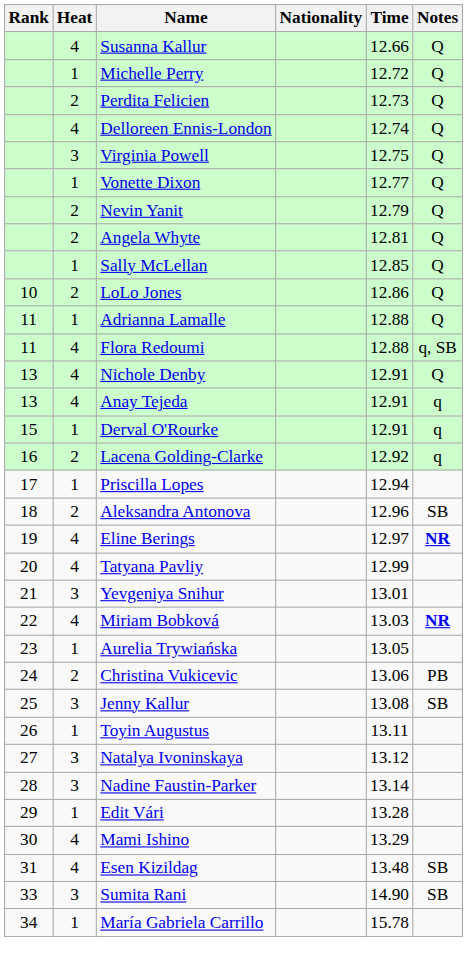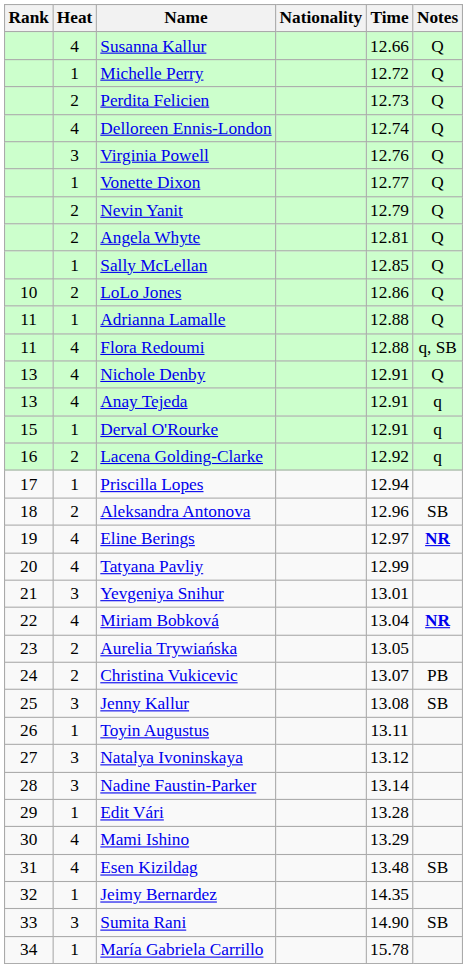Virginia Powell | Time: 12.75 -> 12.76
Miriam Bobková | Time: 13.03 -> 13.04
Aurelia Trywiańska | Heat: 1 -> 2
Christina Vukicevic | Time: 13.06 -> 13.07
+ row: 32 | 1 | Jeimy Bernardez | 14.35
